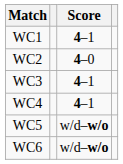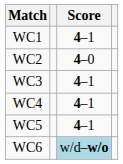WC5 | Score: w/d–w/o -> 4–1
WC6 | Score: no background -> lightblue background
